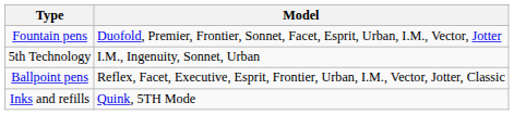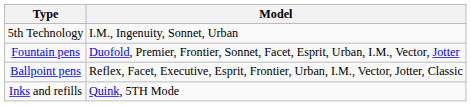rows swapped: 5th Technology <-> Fountain pens
